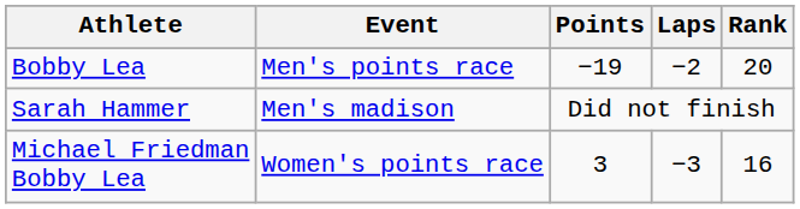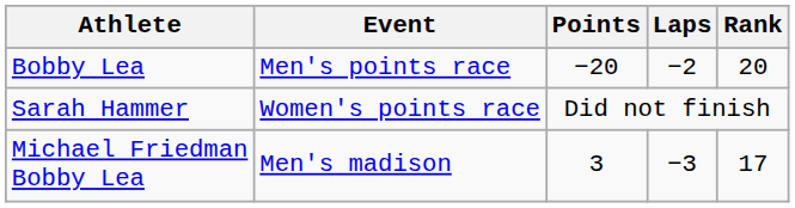Bobby Lea | Points: −19 -> −20
Sarah Hammer | Event: Men's madison -> Women's points race
Michael Friedman Bobby Lea | Event: Women's points race -> Men's madison
Michael Friedman Bobby Lea | Rank: 16 -> 17
